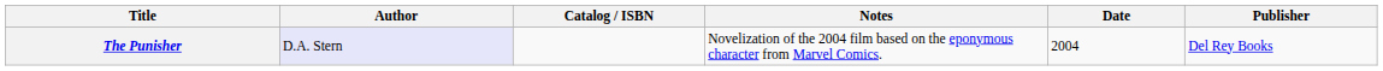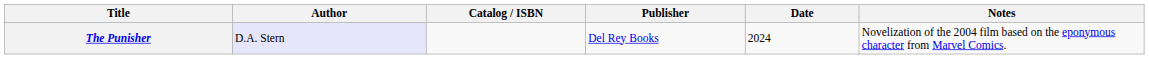columns swapped: Publisher <-> Notes
The Punisher | Date: 2004 -> 2024
